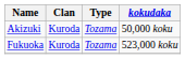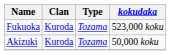rows swapped: Fukuoka <-> Akizuki
